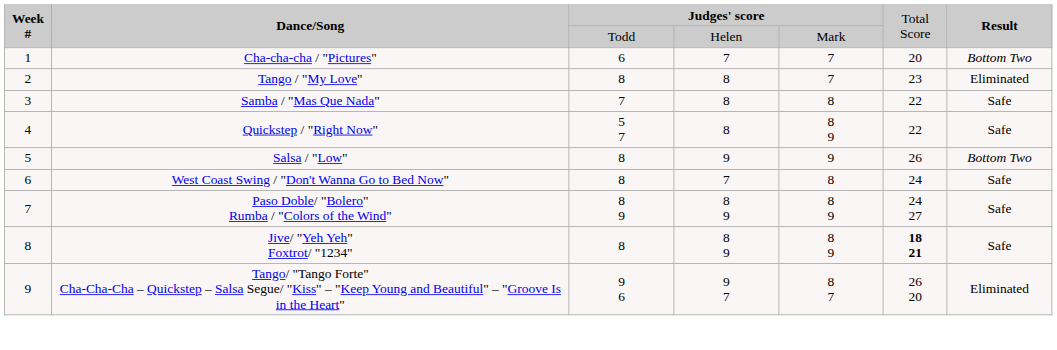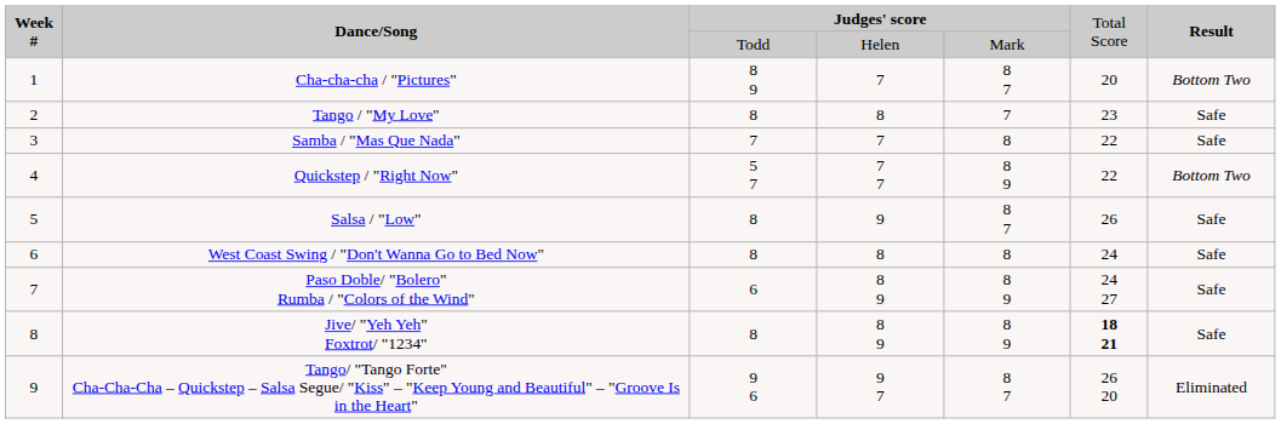Cha-cha-cha / "Pictures" | column 3: 6 -> 8 9
Cha-cha-cha / "Pictures" | column 5: 7 -> 8 7
Tango / "My Love" | column 7: Eliminated -> Safe
Samba / "Mas Que Nada" | column 4: 8 -> 7
Quickstep / "Right Now" | column 4: 8 -> 7 7
Quickstep / "Right Now" | column 7: Safe -> Bottom Two
Salsa / "Low" | column 5: 9 -> 8 7
Salsa / "Low" | column 7: Bottom Two -> Safe
West Coast Swing / "Don't Wanna Go to Bed Now" | column 4: 7 -> 8
Paso Doble/ "Bolero" Rumba / "Colors of the Wind" | column 3: 8 9 -> 6
